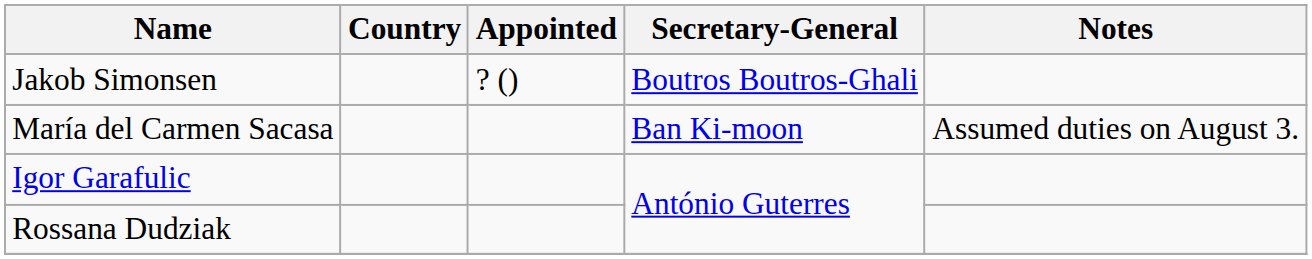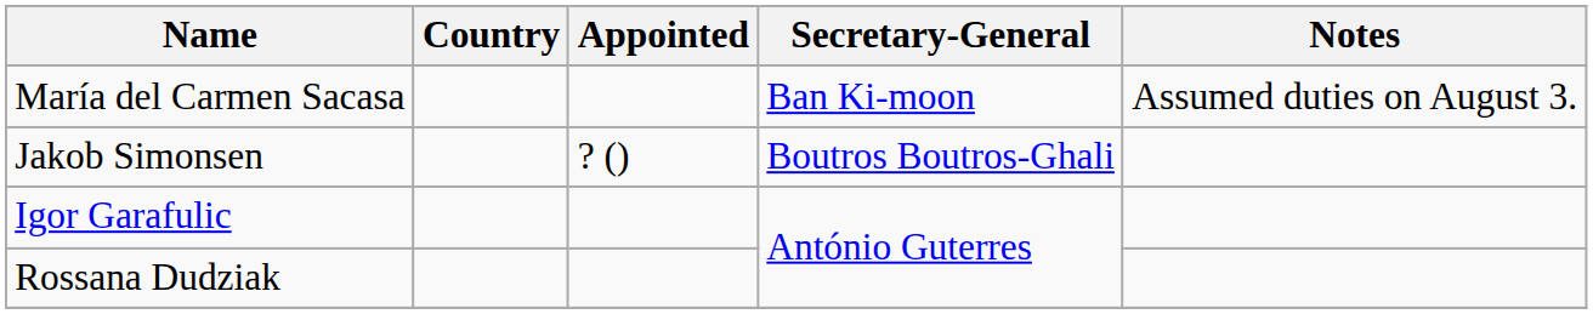rows swapped: Jakob Simonsen <-> María del Carmen Sacasa
